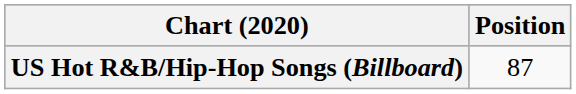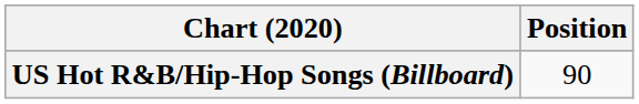US Hot R&B/Hip-Hop Songs (Billboard) | Position: 87 -> 90
